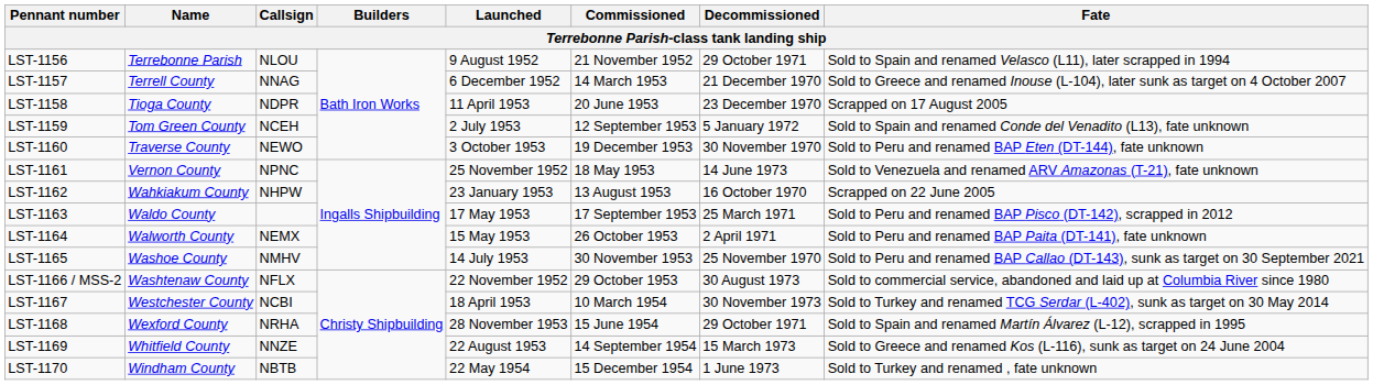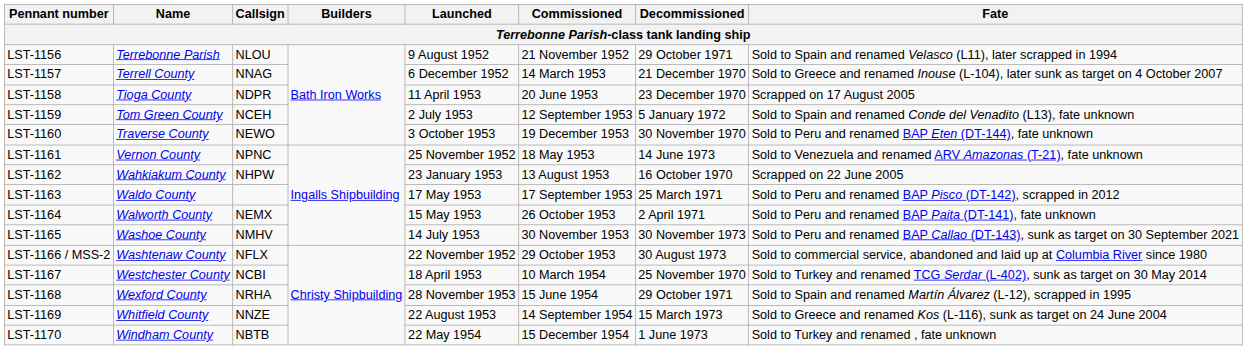LST-1165 | Decommissioned: 25 November 1970 -> 30 November 1973
LST-1167 | Decommissioned: 30 November 1973 -> 25 November 1970
